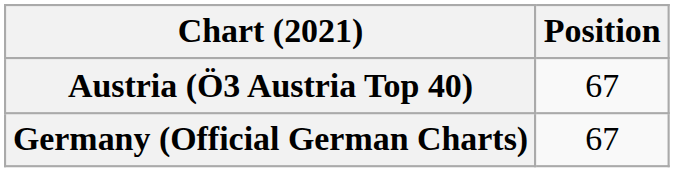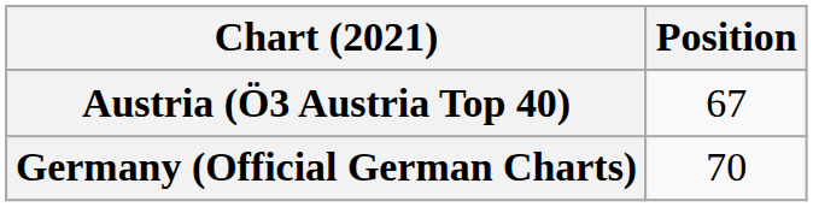Germany (Official German Charts) | Position: 67 -> 70
